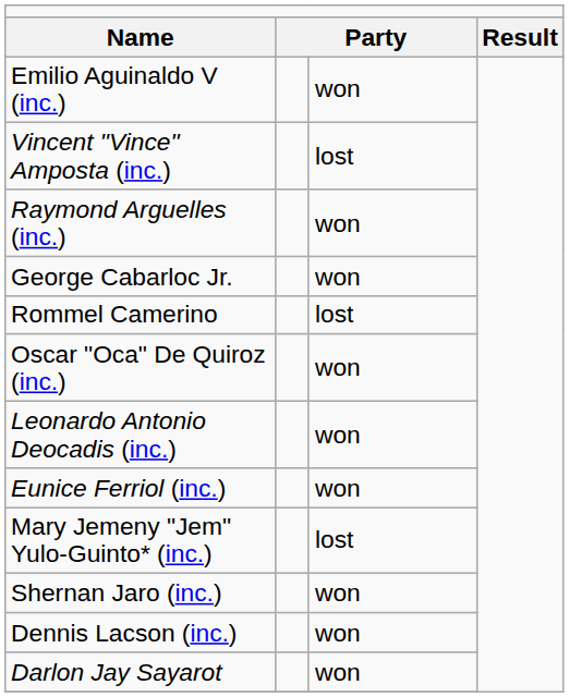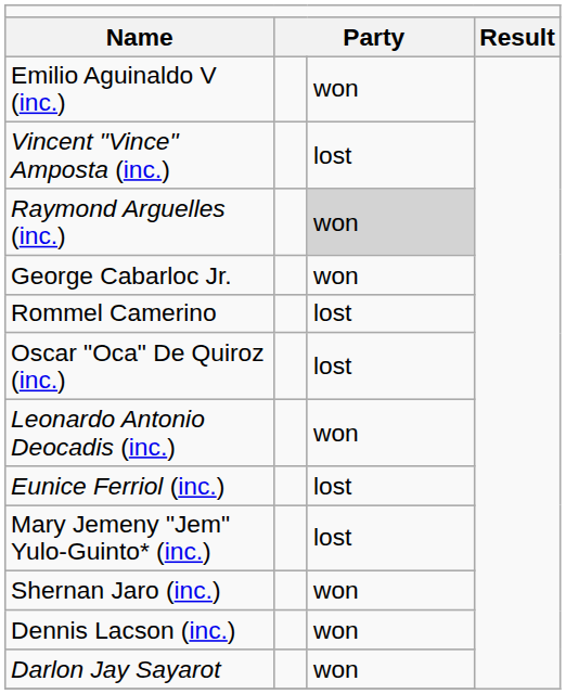Raymond Arguelles (inc.) | column 3: no background -> lightgrey background
Oscar "Oca" De Quiroz (inc.) | column 3: won -> lost
Eunice Ferriol (inc.) | column 3: won -> lost
